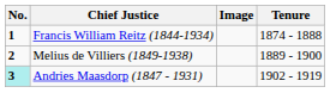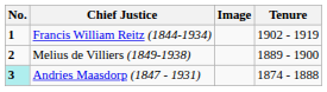Francis William Reitz (1844-1934) | Tenure: 1874 - 1888 -> 1902 - 1919
Andries Maasdorp (1847 - 1931) | Tenure: 1902 - 1919 -> 1874 - 1888
